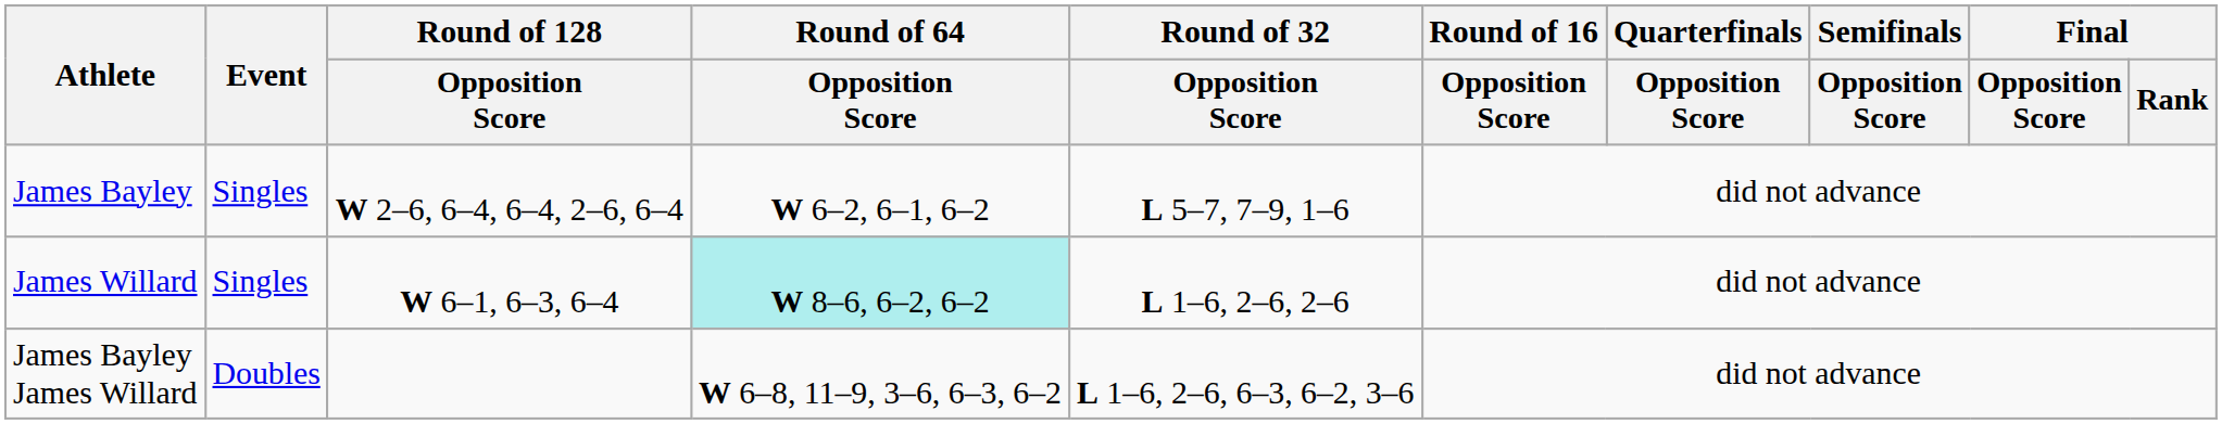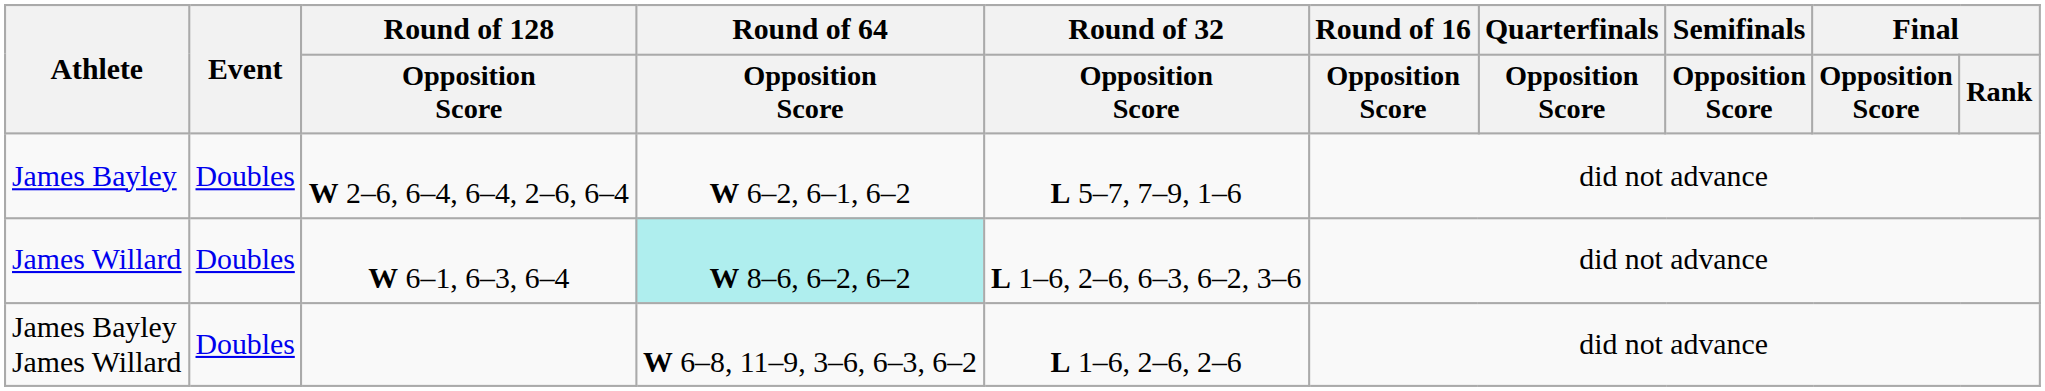James Bayley | Event: Singles -> Doubles
James Willard | Event: Singles -> Doubles
James Willard | Round of 32 / Opposition Score: L 1–6, 2–6, 2–6 -> L 1–6, 2–6, 6–3, 6–2, 3–6
James Bayley James Willard | Round of 32 / Opposition Score: L 1–6, 2–6, 6–3, 6–2, 3–6 -> L 1–6, 2–6, 2–6
